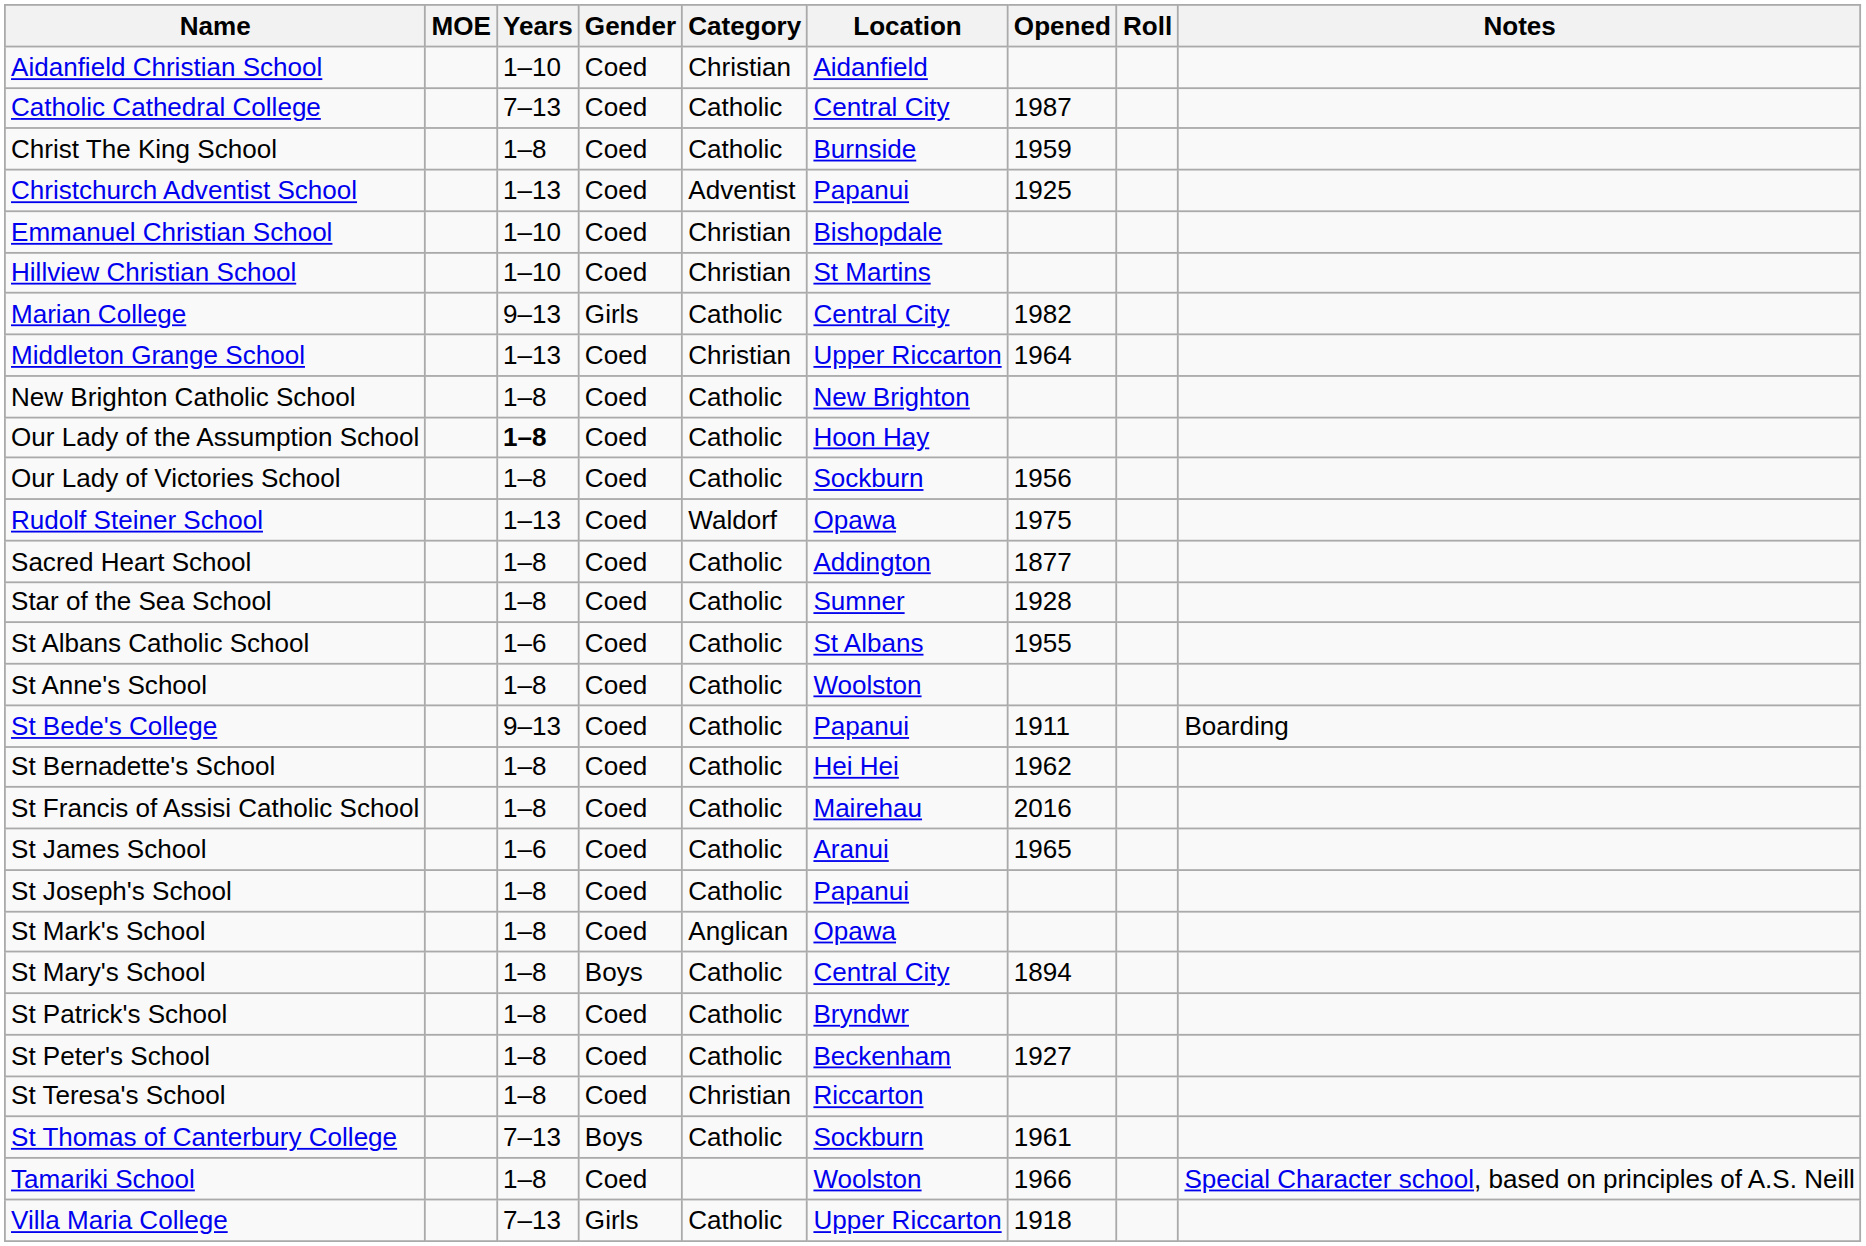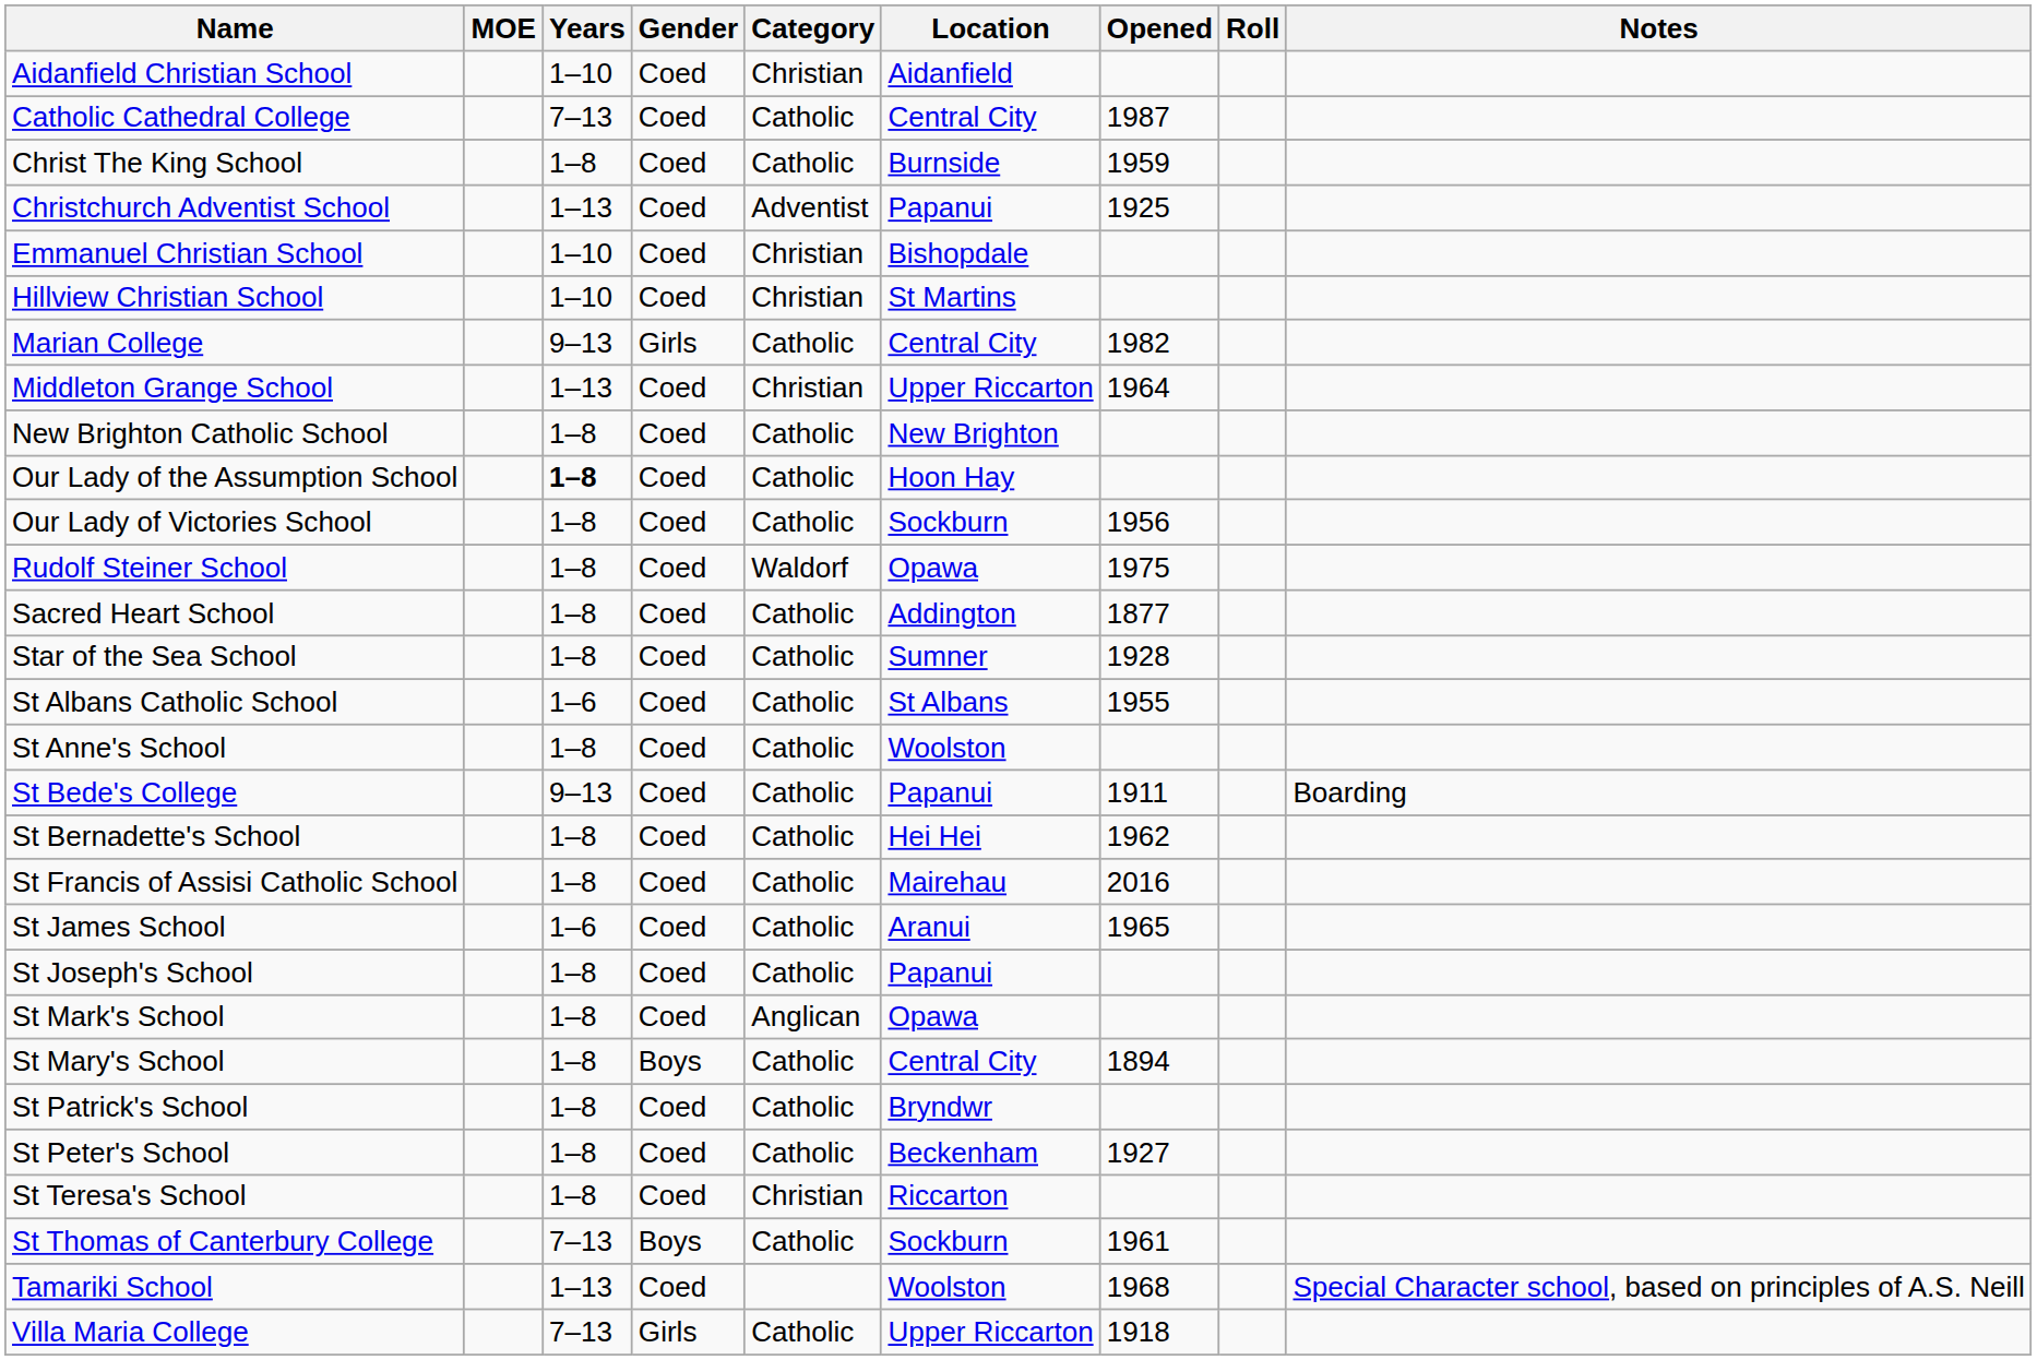Rudolf Steiner School | Years: 1–13 -> 1–8
Tamariki School | Years: 1–8 -> 1–13
Tamariki School | Opened: 1966 -> 1968
